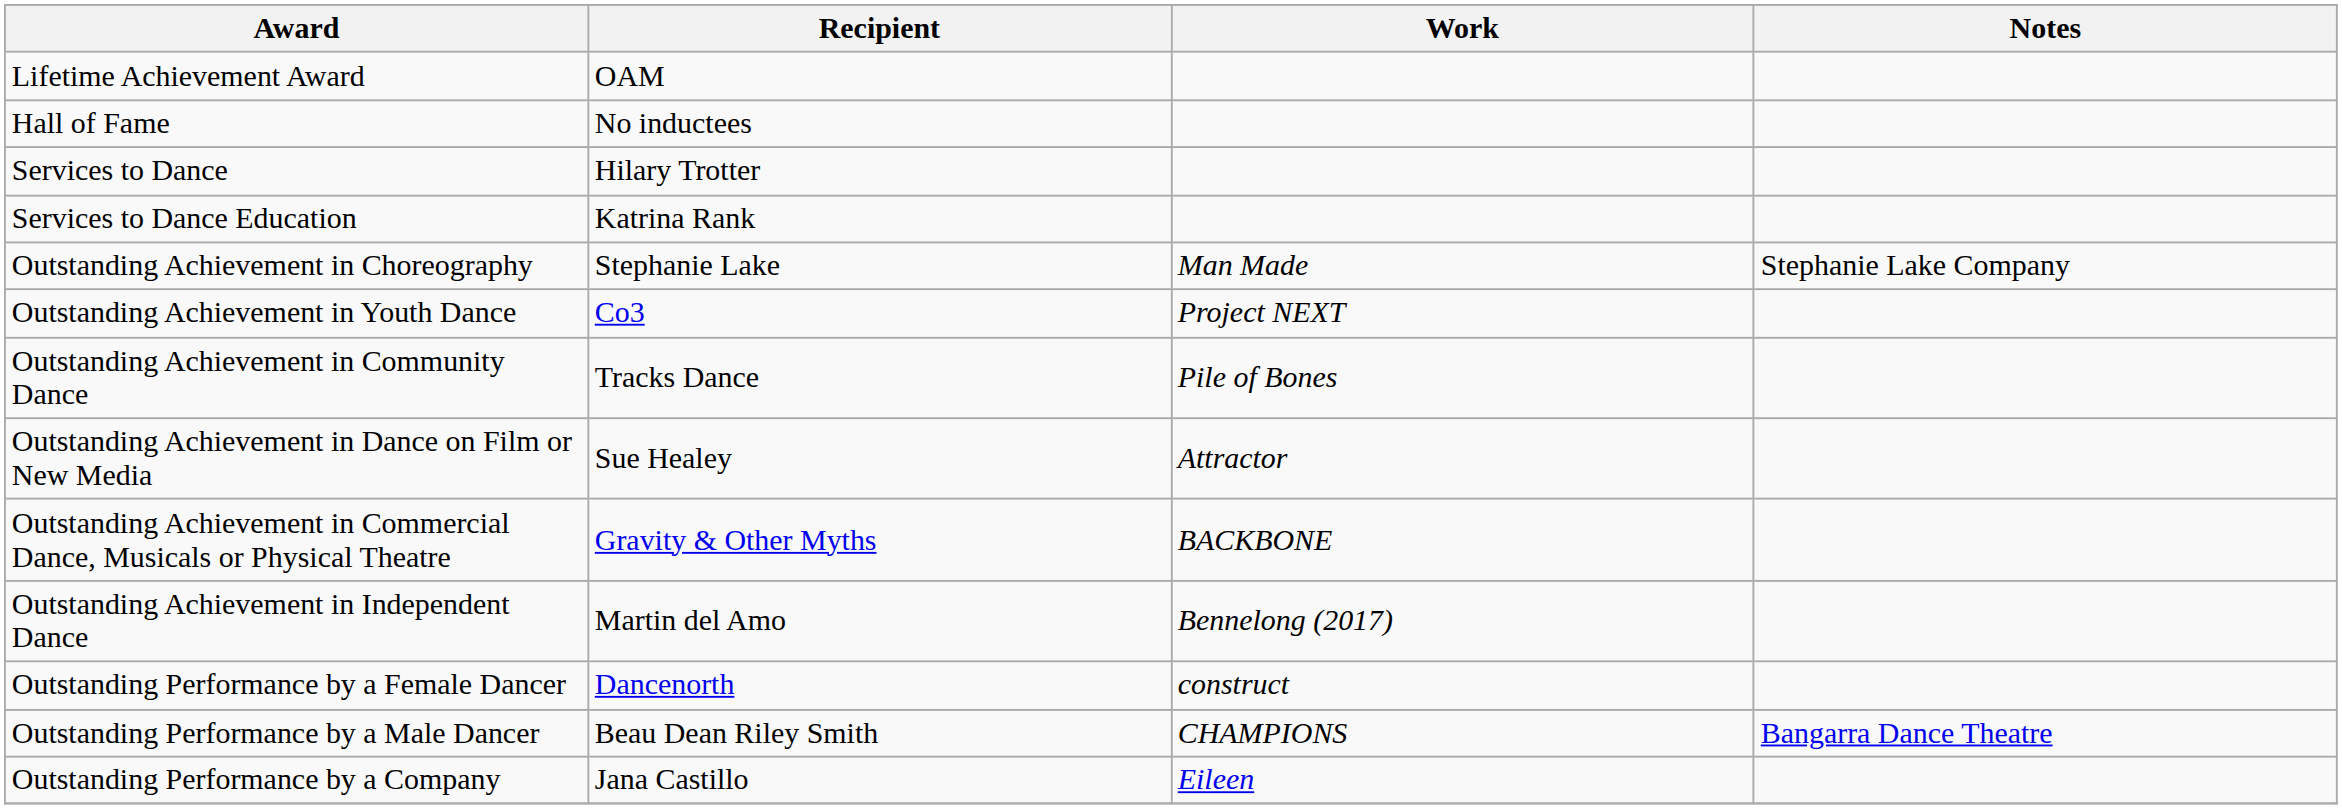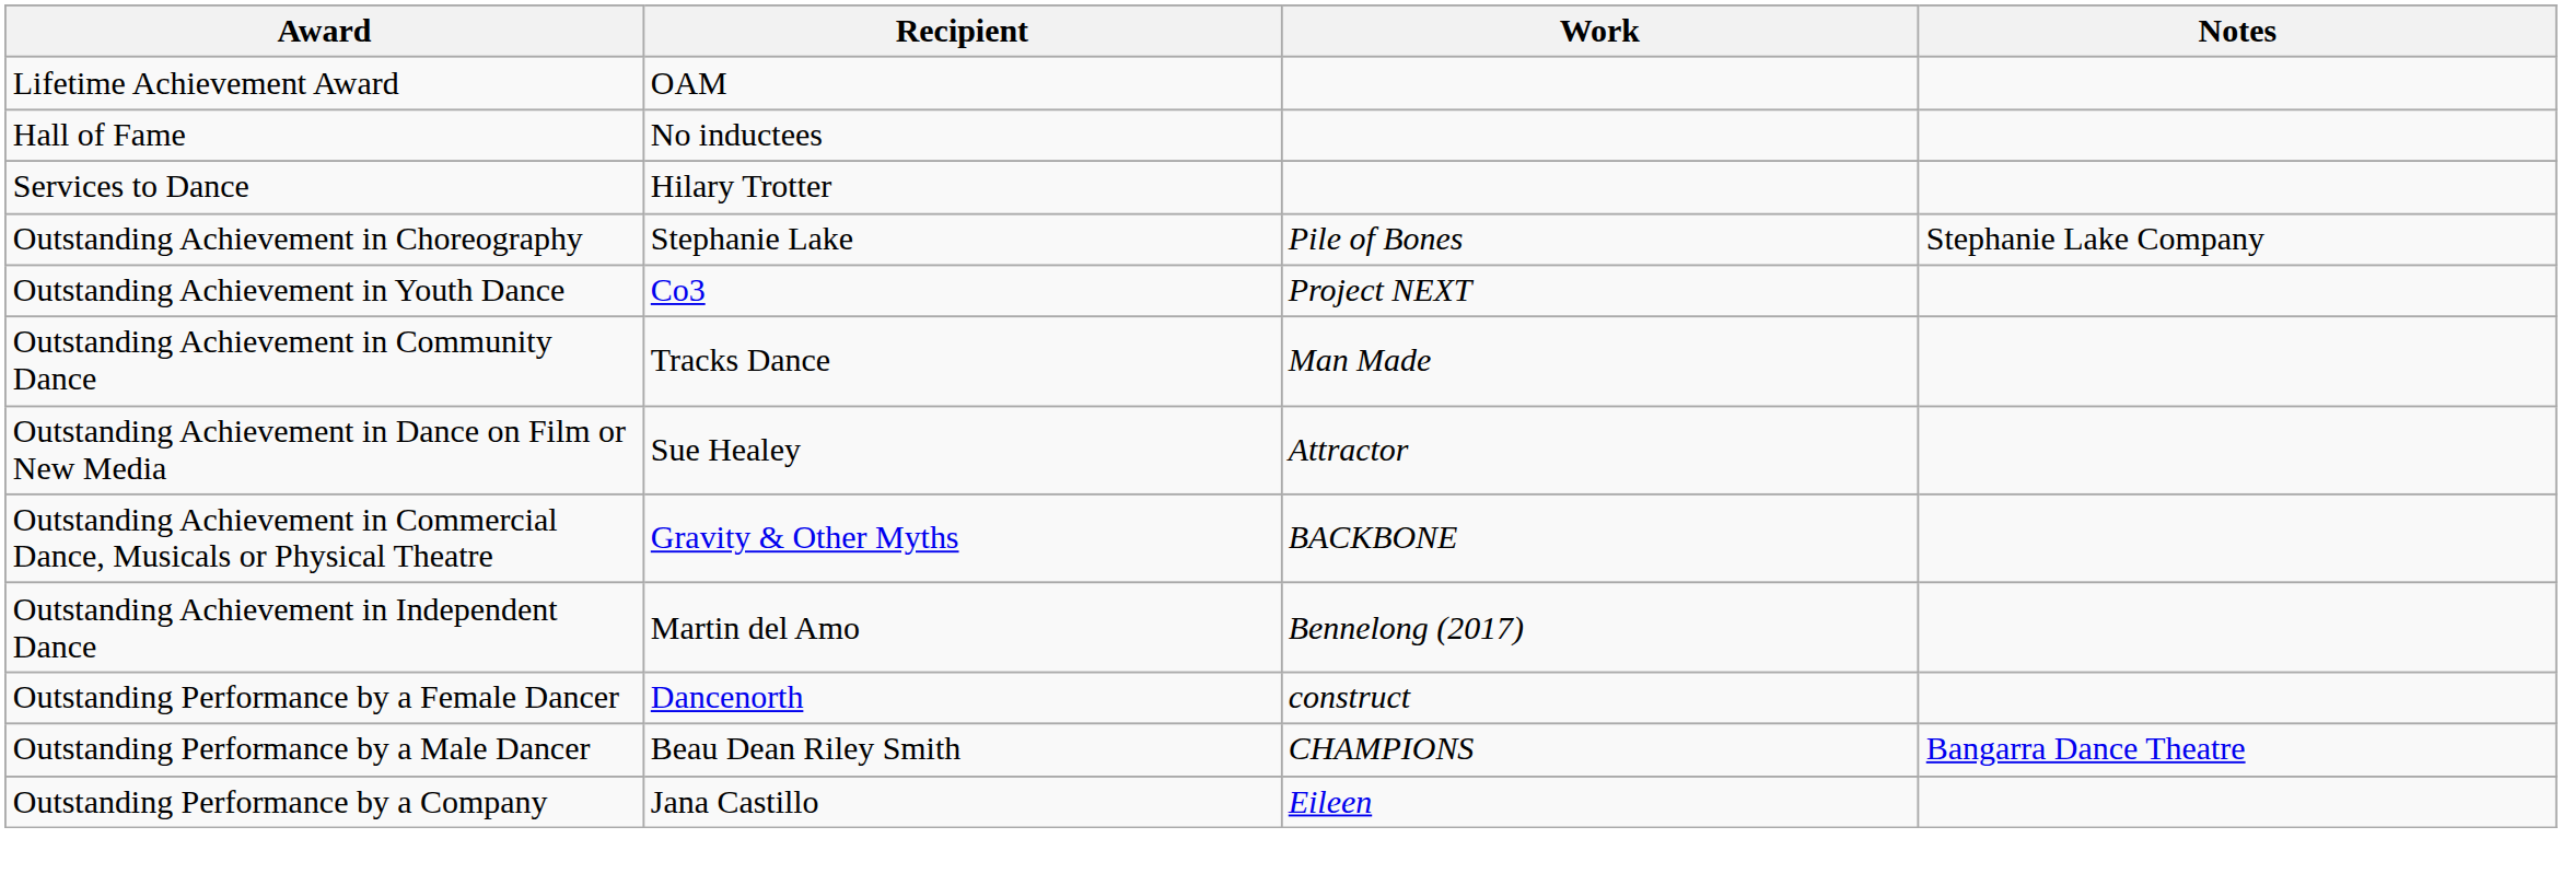- row: Services to Dance Education | Katrina Rank
Outstanding Achievement in Choreography | Work: Man Made -> Pile of Bones
Outstanding Achievement in Community Dance | Work: Pile of Bones -> Man Made
